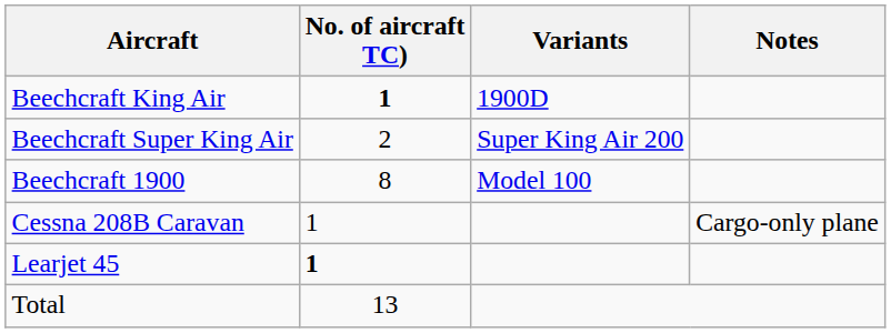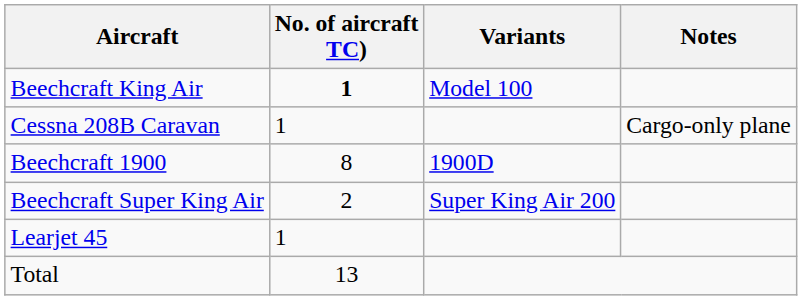Beechcraft King Air | Variants: 1900D -> Model 100
rows swapped: Beechcraft Super King Air <-> Cessna 208B Caravan
Beechcraft 1900 | Variants: Model 100 -> 1900D
Learjet 45 | No. of aircraft TC): bold -> normal
